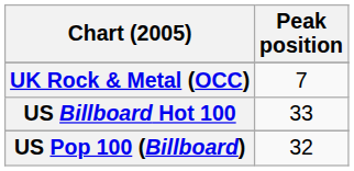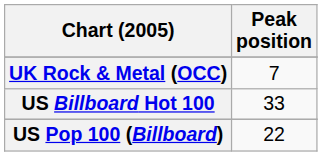US Pop 100 (Billboard) | Peak position: 32 -> 22
